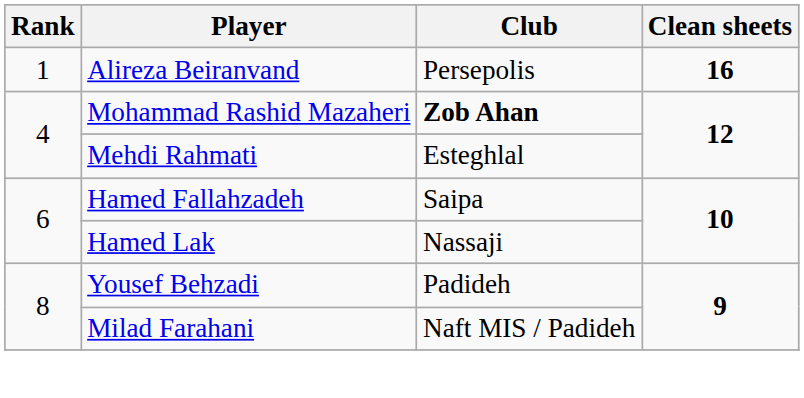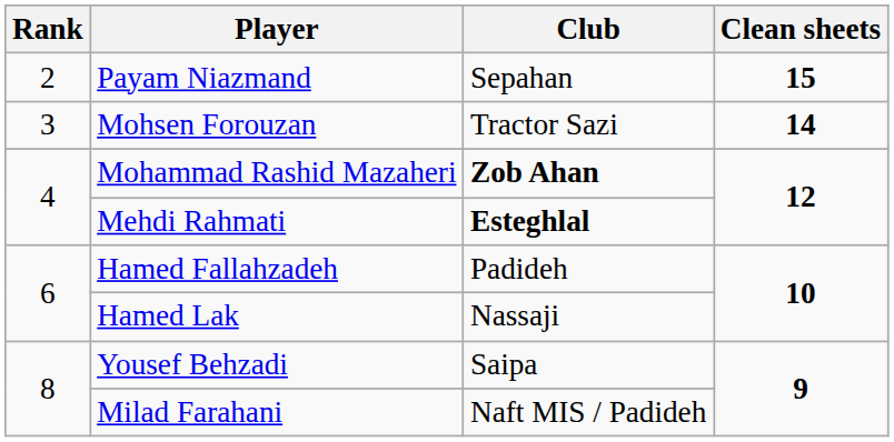- row: 1 | Alireza Beiranvand | Persepolis | 16
+ row: 2 | Payam Niazmand | Sepahan | 15
+ row: 3 | Mohsen Forouzan | Tractor Sazi | 14
Mehdi Rahmati | Club: normal -> bold
Hamed Fallahzadeh | Club: Saipa -> Padideh
Yousef Behzadi | Club: Padideh -> Saipa
